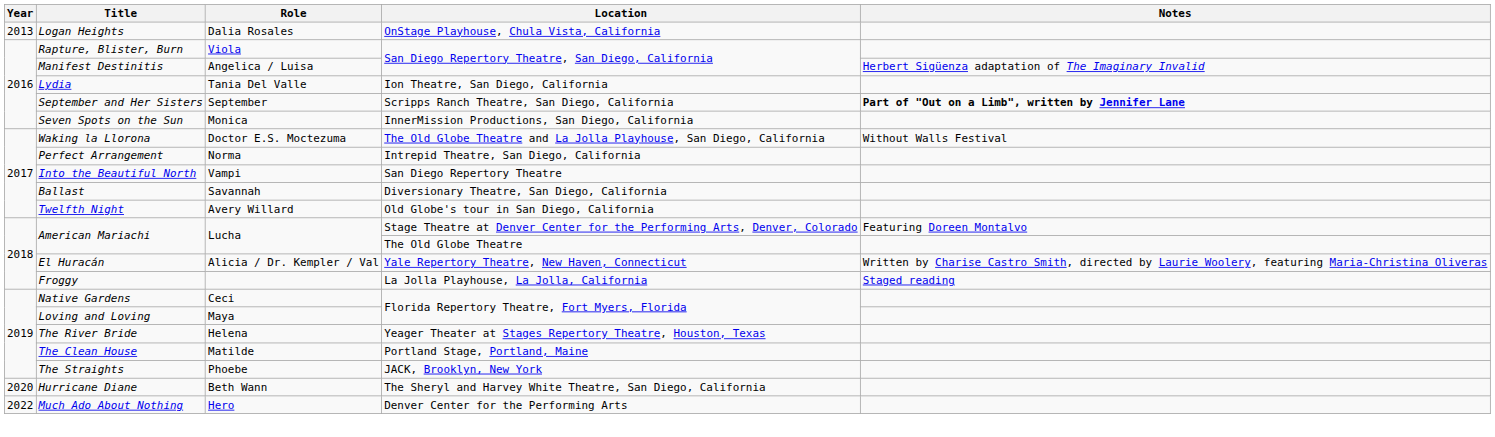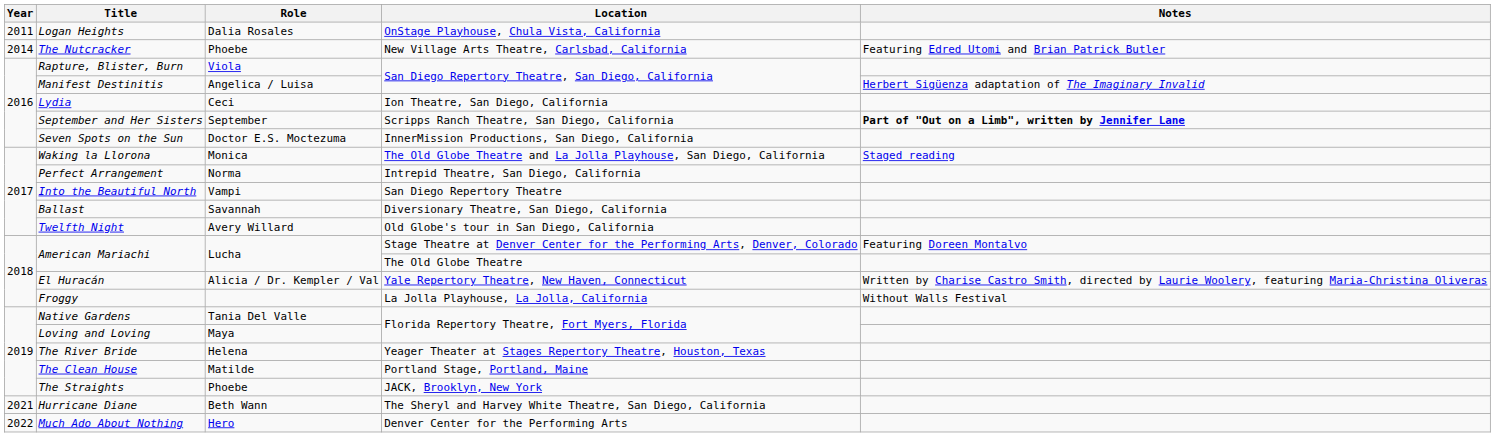Logan Heights | Year: 2013 -> 2011
+ row: 2014 | The Nutcracker | Phoebe | New Village Arts Theatre, Carlsbad, California | Featuring Edred Utomi and Brian Patrick Butler
Lydia | Role: Tania Del Valle -> Ceci
Seven Spots on the Sun | Role: Monica -> Doctor E.S. Moctezuma
Waking la Llorona | Role: Doctor E.S. Moctezuma -> Monica
Waking la Llorona | Notes: Without Walls Festival -> Staged reading
Froggy | Notes: Staged reading -> Without Walls Festival
Native Gardens | Role: Ceci -> Tania Del Valle
Hurricane Diane | Year: 2020 -> 2021
